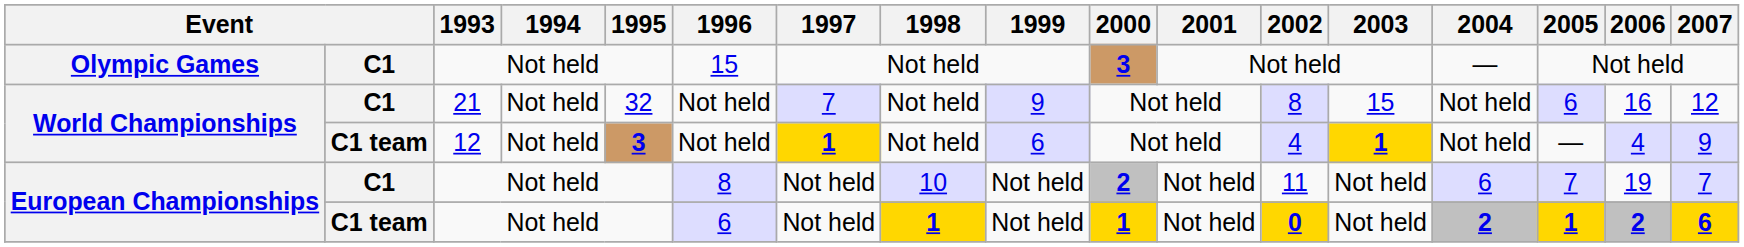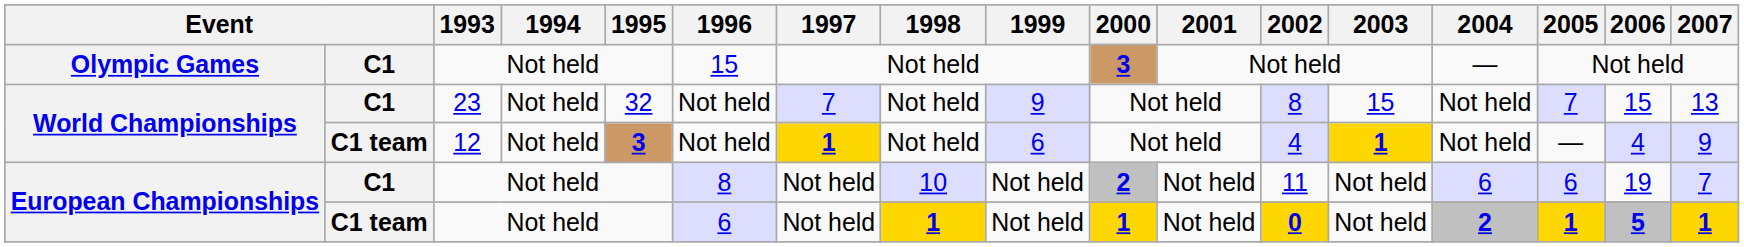World Championships / C1 | 1993: 21 -> 23
World Championships / C1 | 2005: 6 -> 7
World Championships / C1 | 2006: 16 -> 15
World Championships / C1 | 2007: 12 -> 13
European Championships / C1 | 2005: 7 -> 6
European Championships / C1 team | 2006: 2 -> 5
European Championships / C1 team | 2007: 6 -> 1
